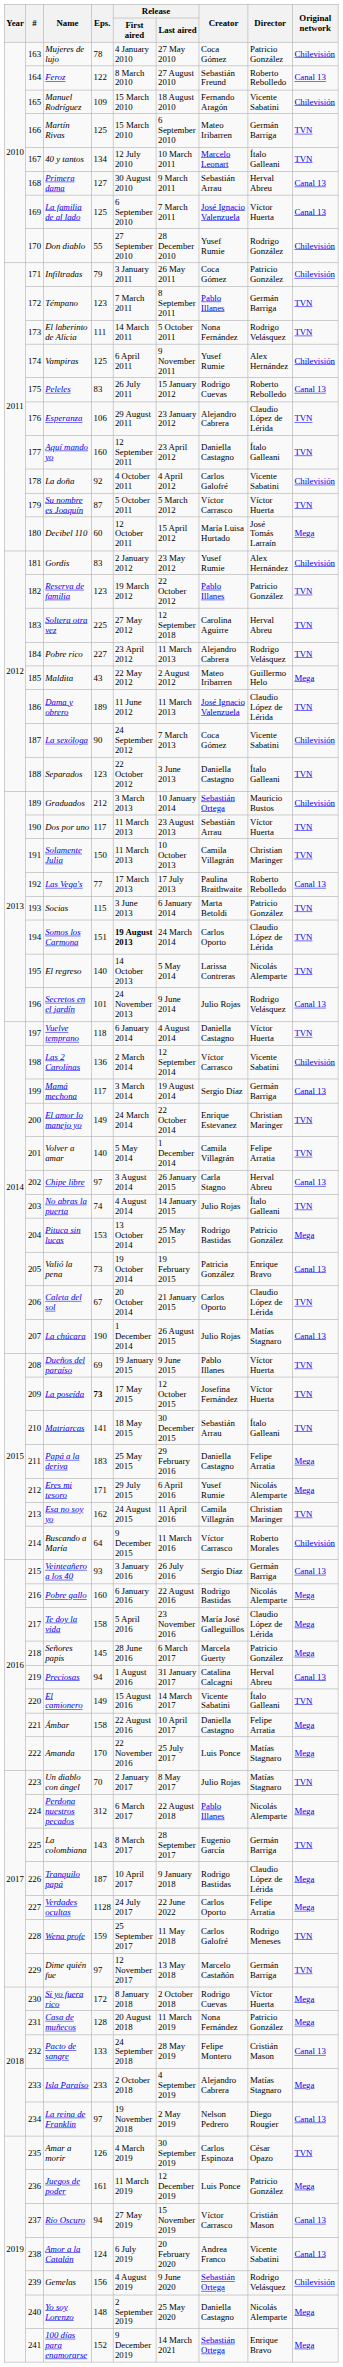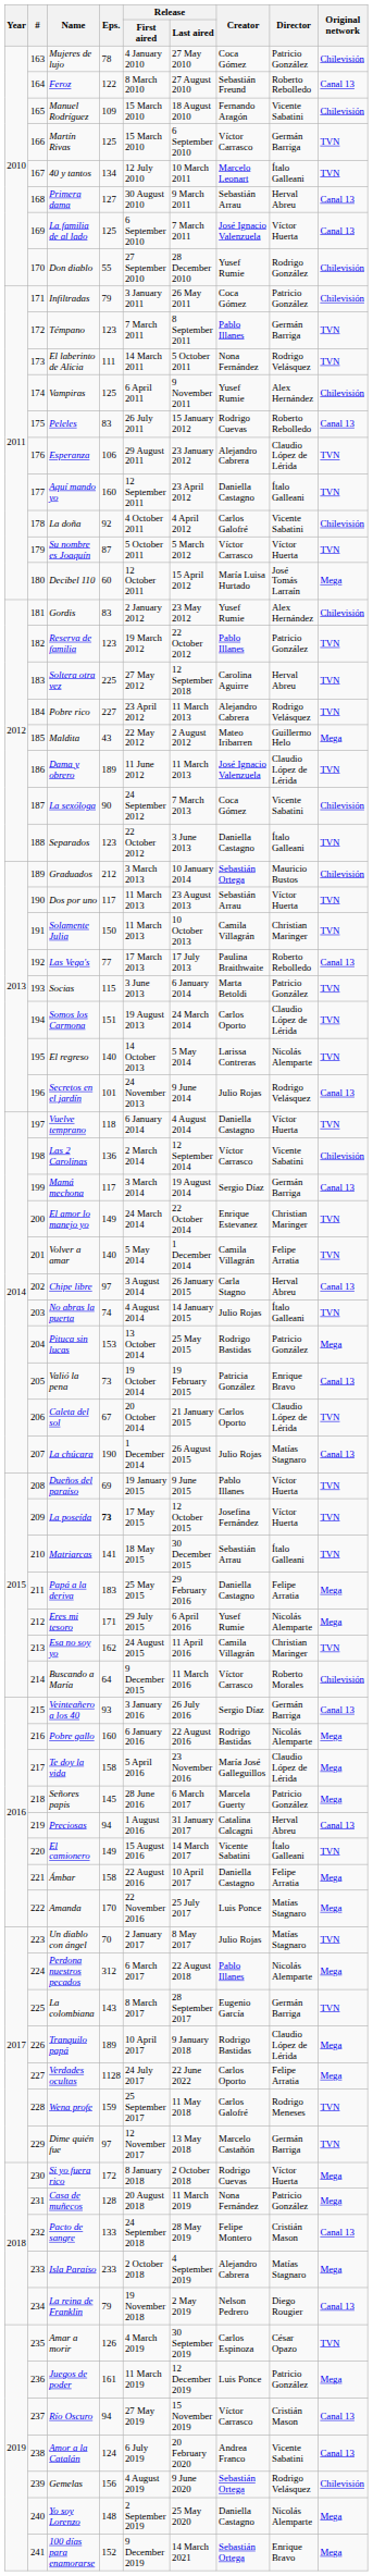Martín Rivas | Creator: Mateo Iribarren -> Víctor Carrasco
Somos los Carmona | Release / First aired: bold -> normal
Tranquilo papá | Eps.: 187 -> 189
La reina de Franklin | Eps.: 97 -> 79
